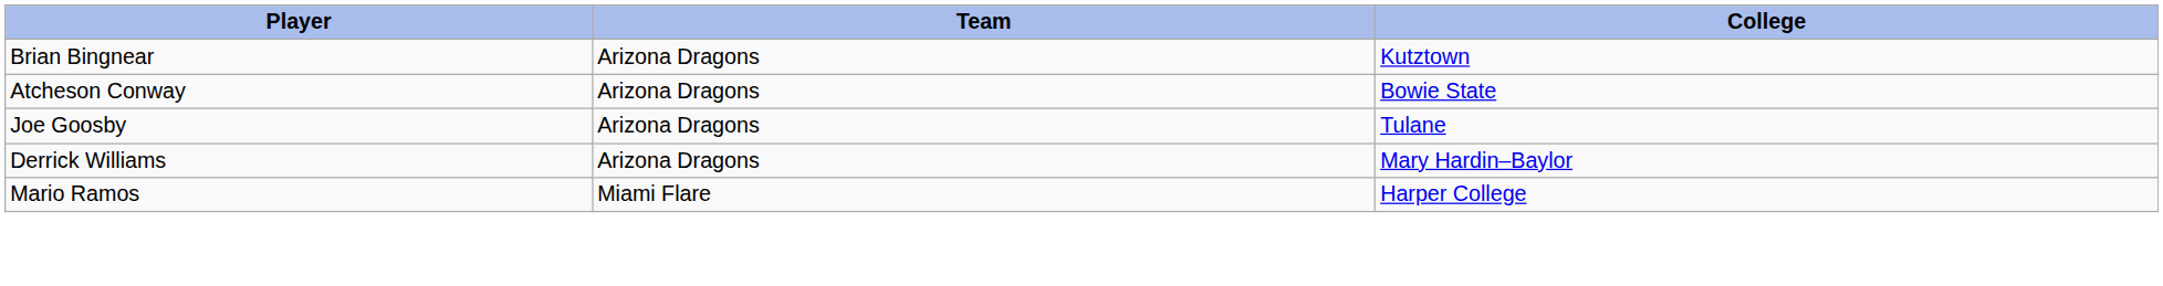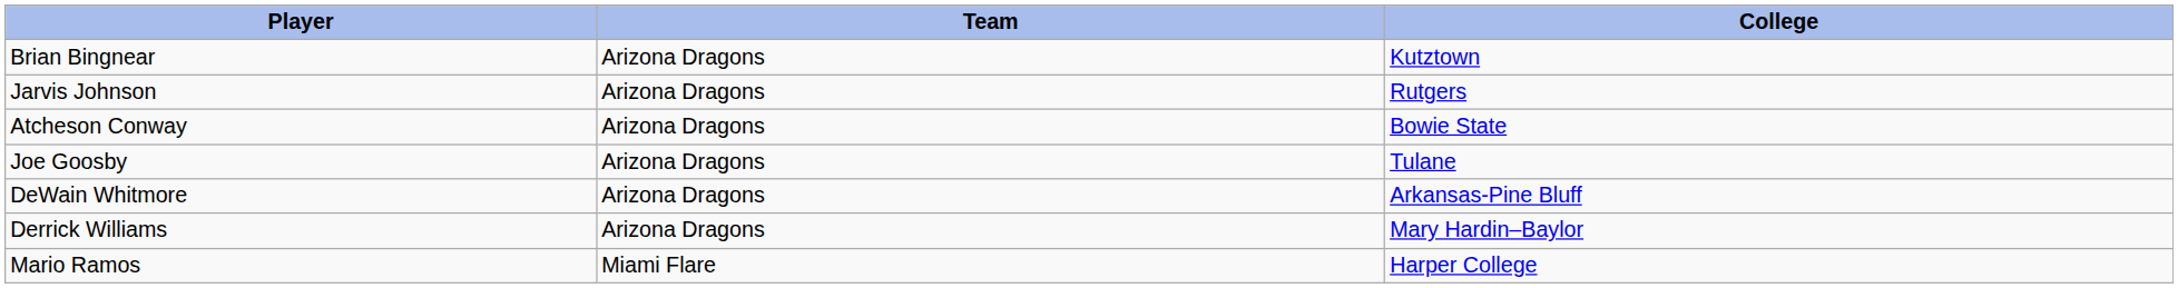+ row: Jarvis Johnson | Arizona Dragons | Rutgers
+ row: DeWain Whitmore | Arizona Dragons | Arkansas-Pine Bluff
